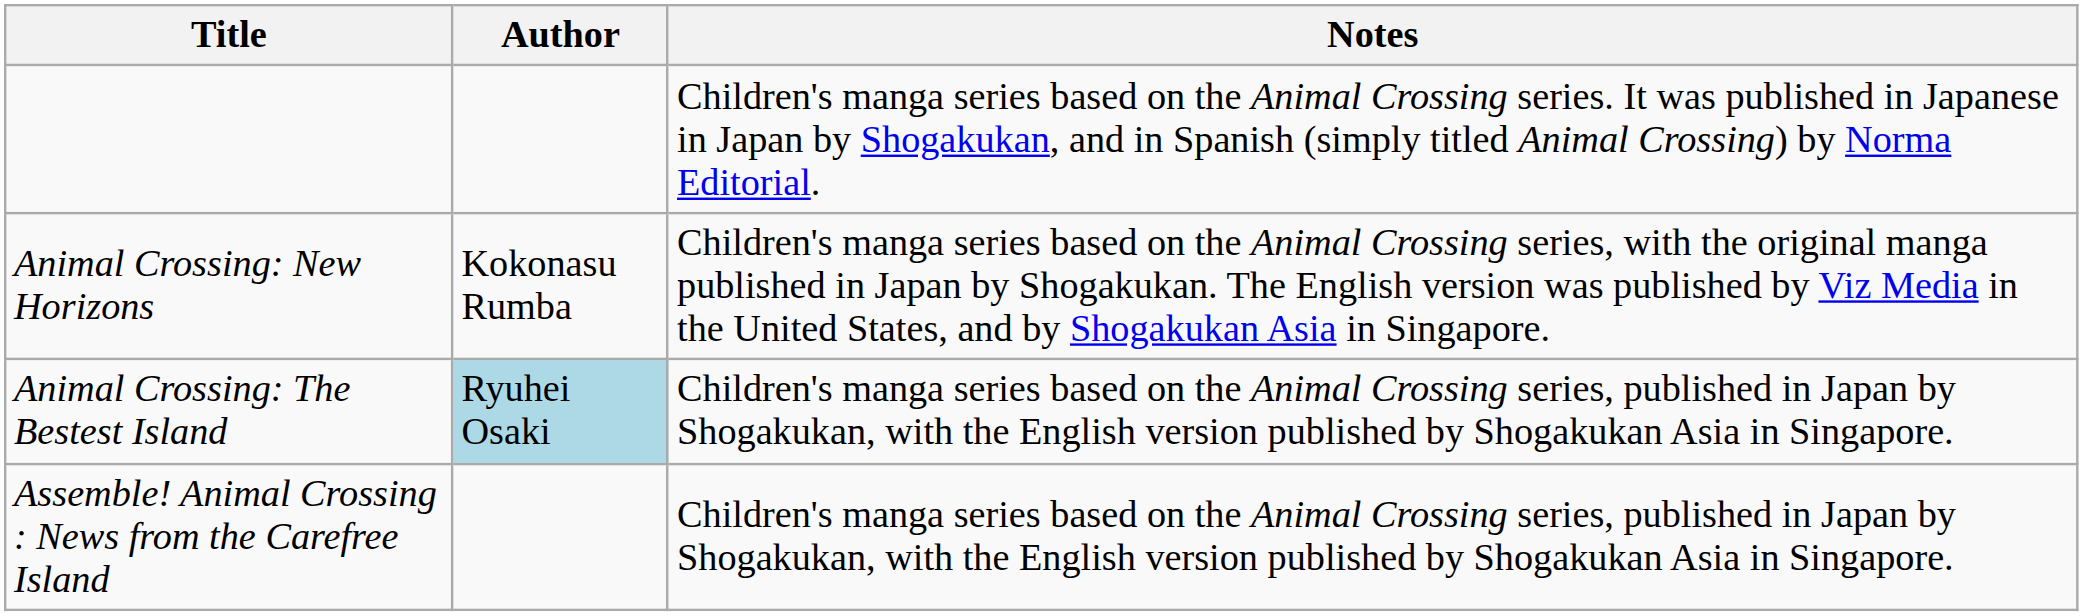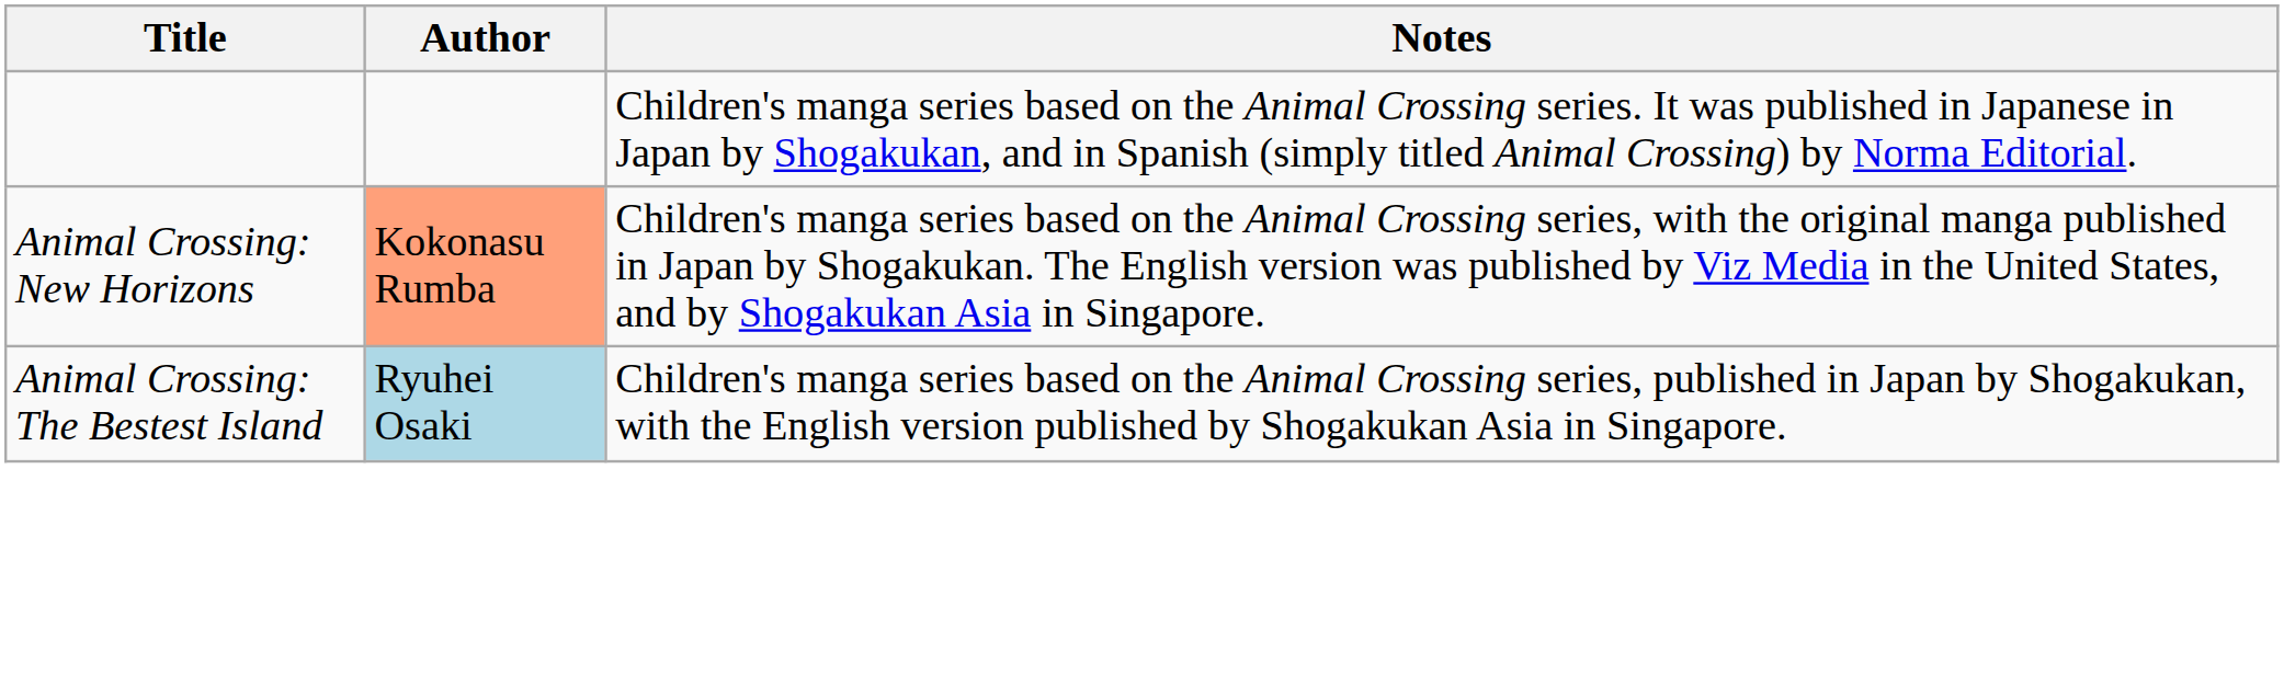Animal Crossing: New Horizons | Author: no background -> lightsalmon background
- row: Assemble! Animal Crossing : News from the Carefree Island | Children's manga series based on the Animal Crossing series, published in Japan by Shogakukan, with the English version published by Shogakukan Asia in Singapore.
